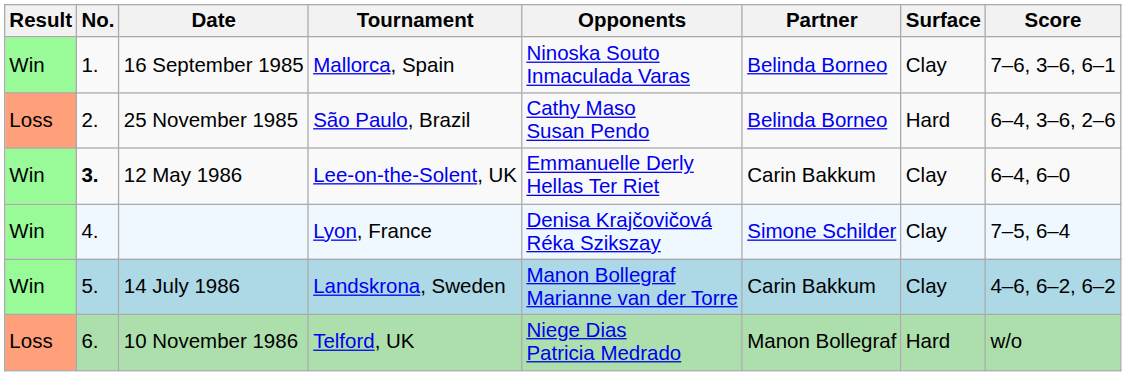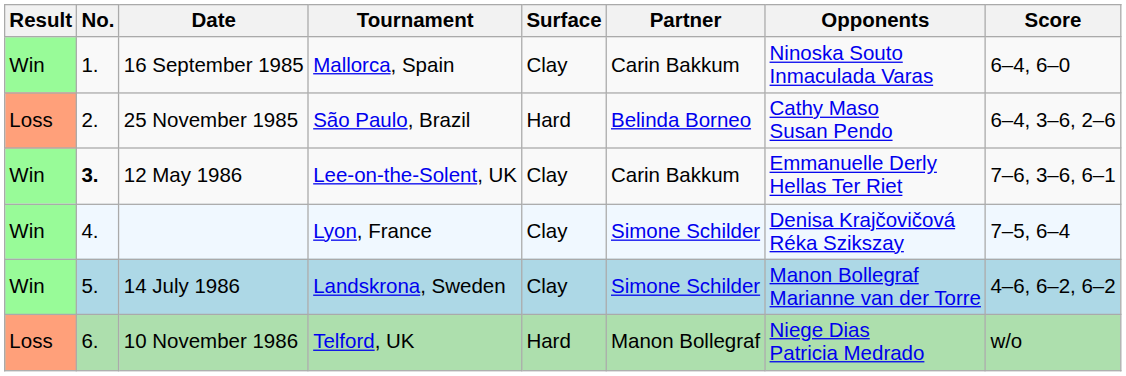columns swapped: Surface <-> Opponents
16 September 1985 | Partner: Belinda Borneo -> Carin Bakkum
16 September 1985 | Score: 7–6, 3–6, 6–1 -> 6–4, 6–0
12 May 1986 | Score: 6–4, 6–0 -> 7–6, 3–6, 6–1
14 July 1986 | Partner: Carin Bakkum -> Simone Schilder
